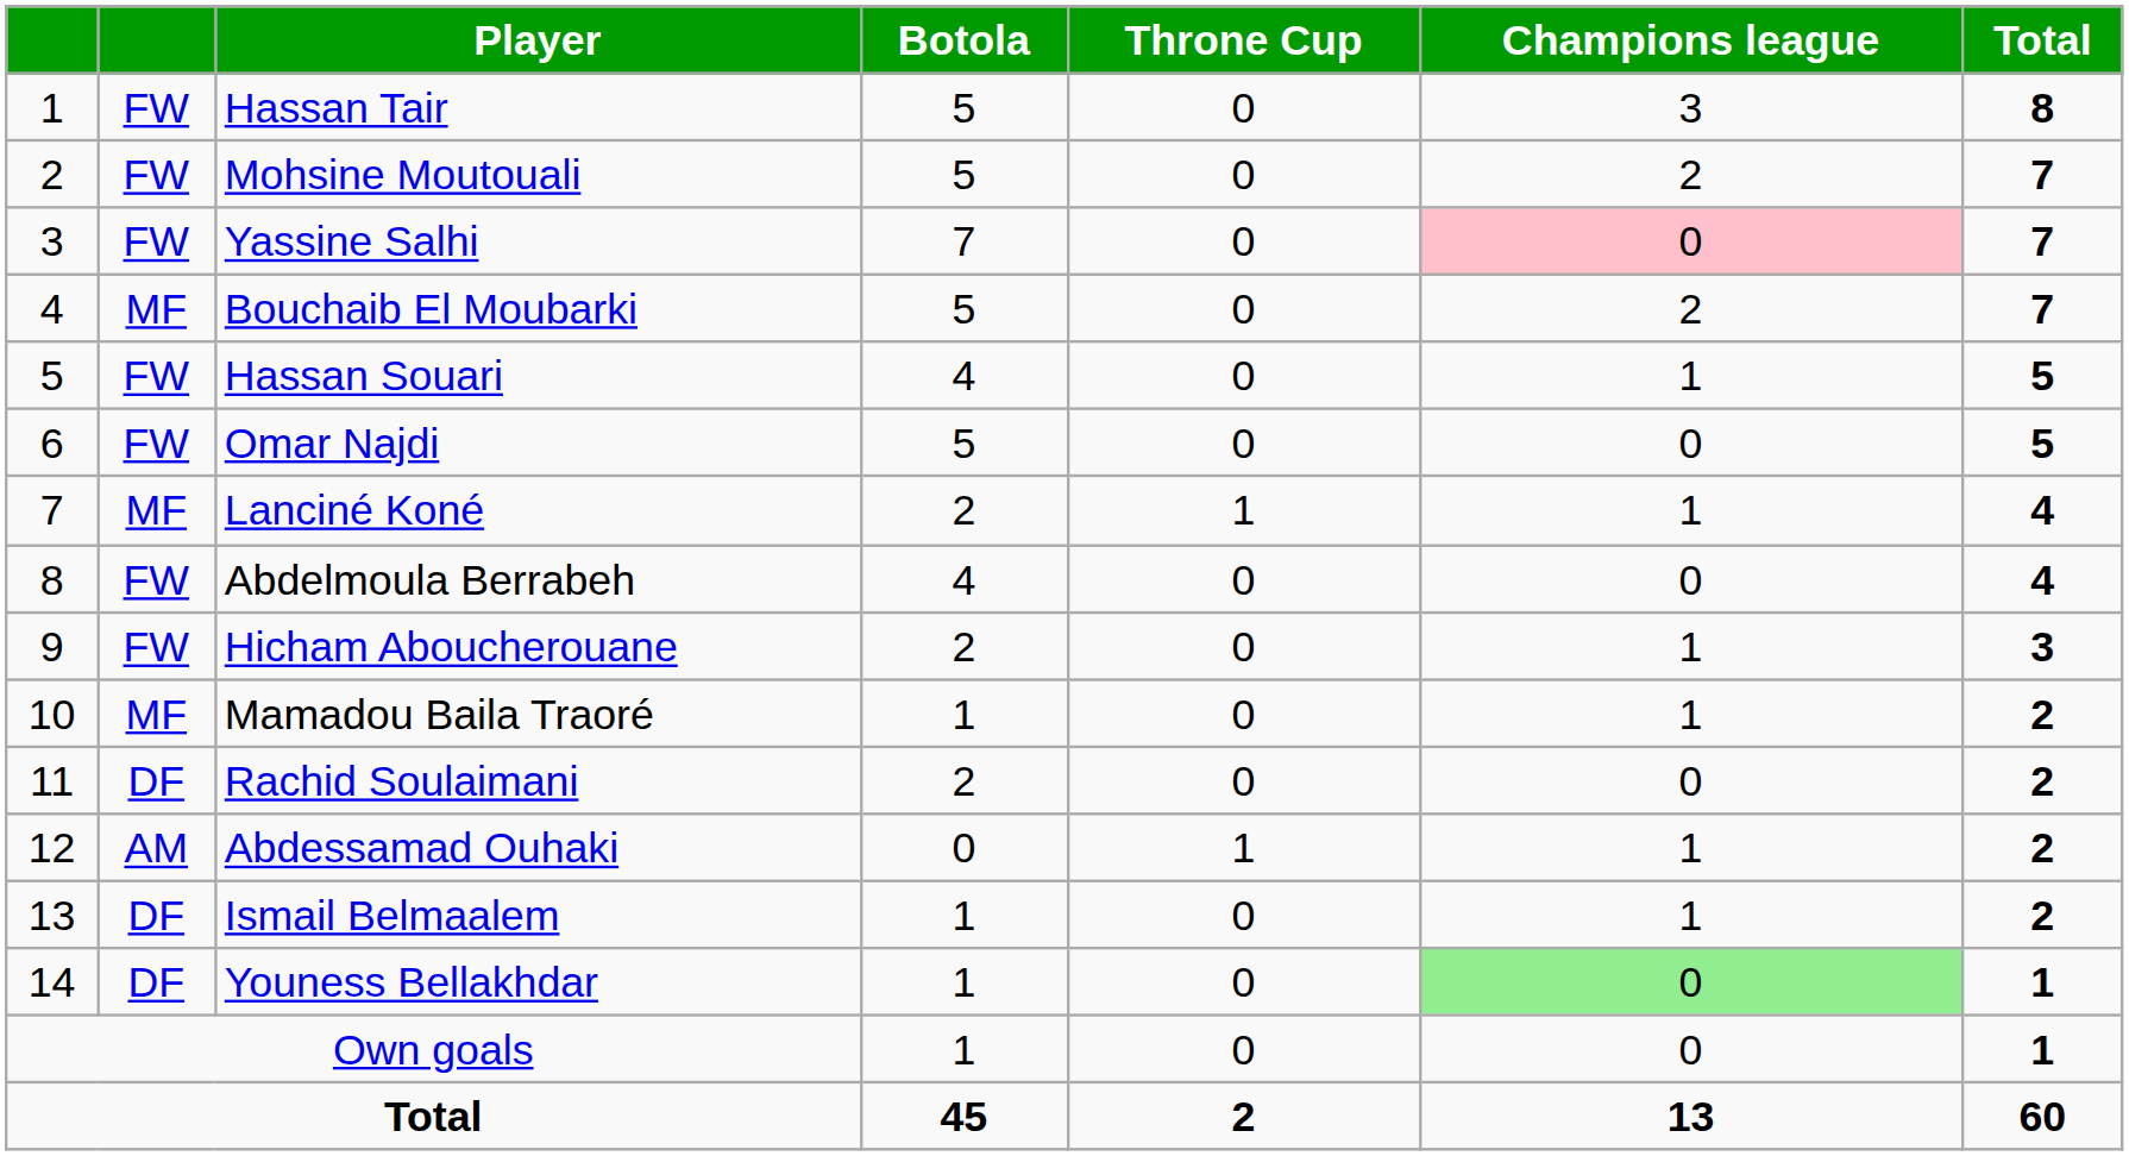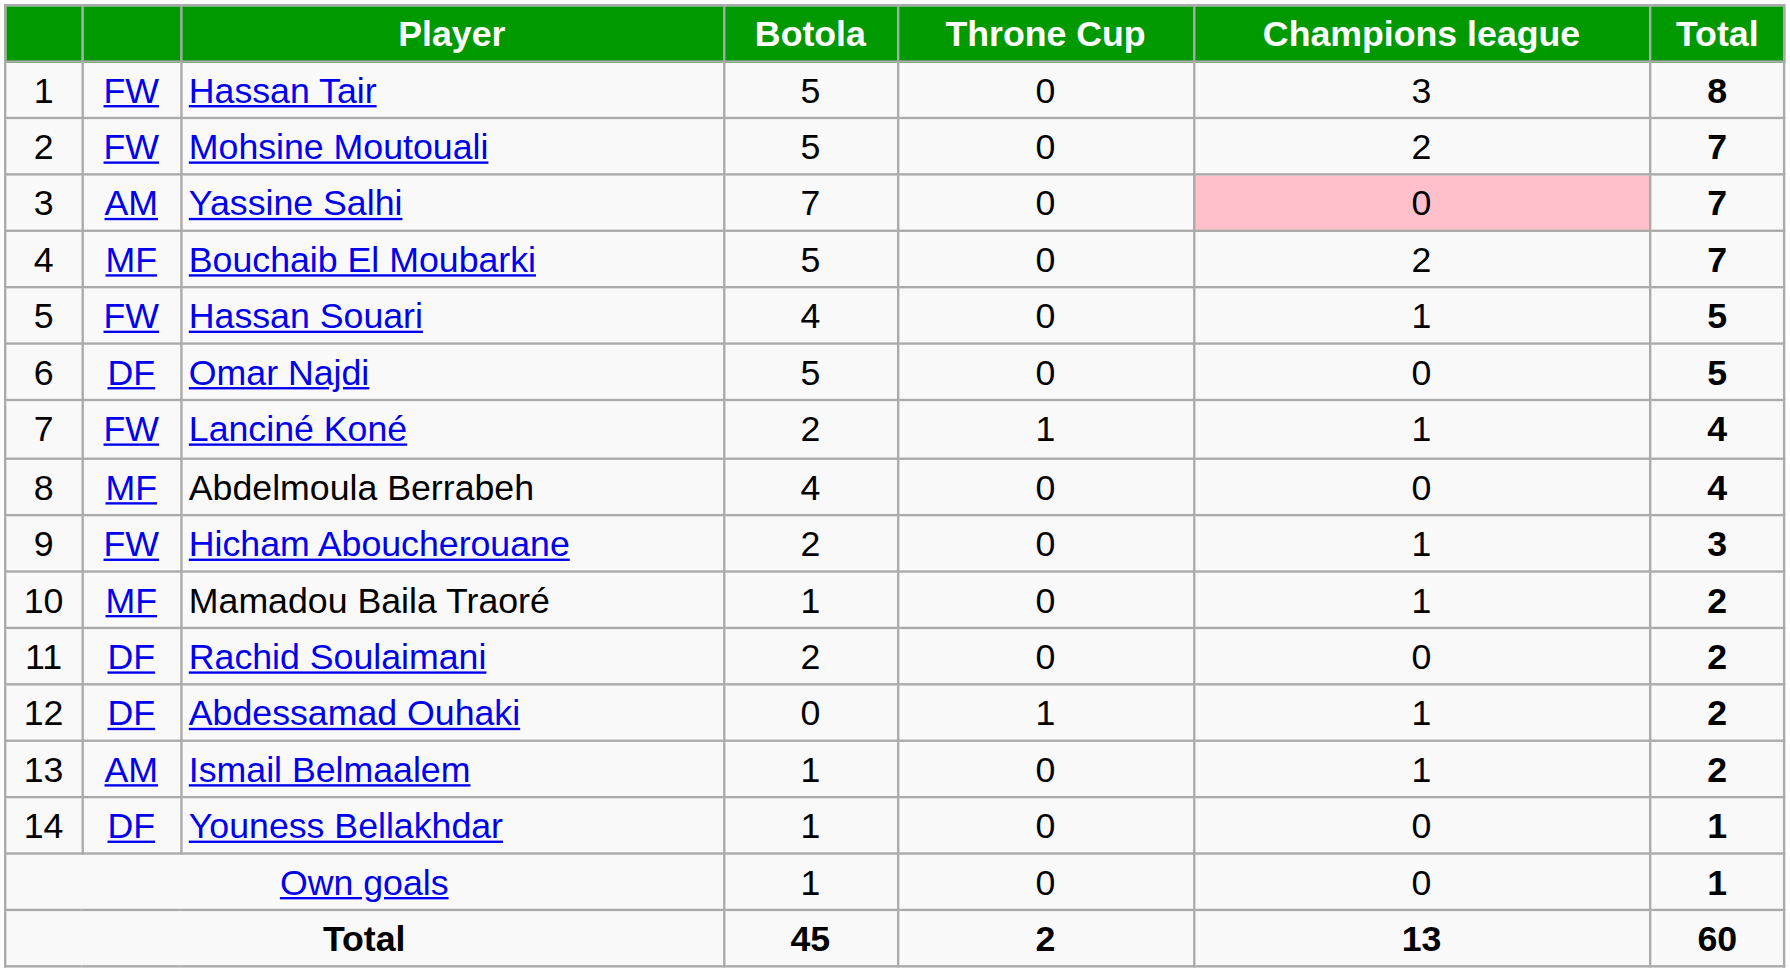Yassine Salhi | column 2: FW -> AM
Omar Najdi | column 2: FW -> DF
Lanciné Koné | column 2: MF -> FW
Abdelmoula Berrabeh | column 2: FW -> MF
Abdessamad Ouhaki | column 2: AM -> DF
Ismail Belmaalem | column 2: DF -> AM
Youness Bellakhdar | Champions league: lightgreen background -> no background
